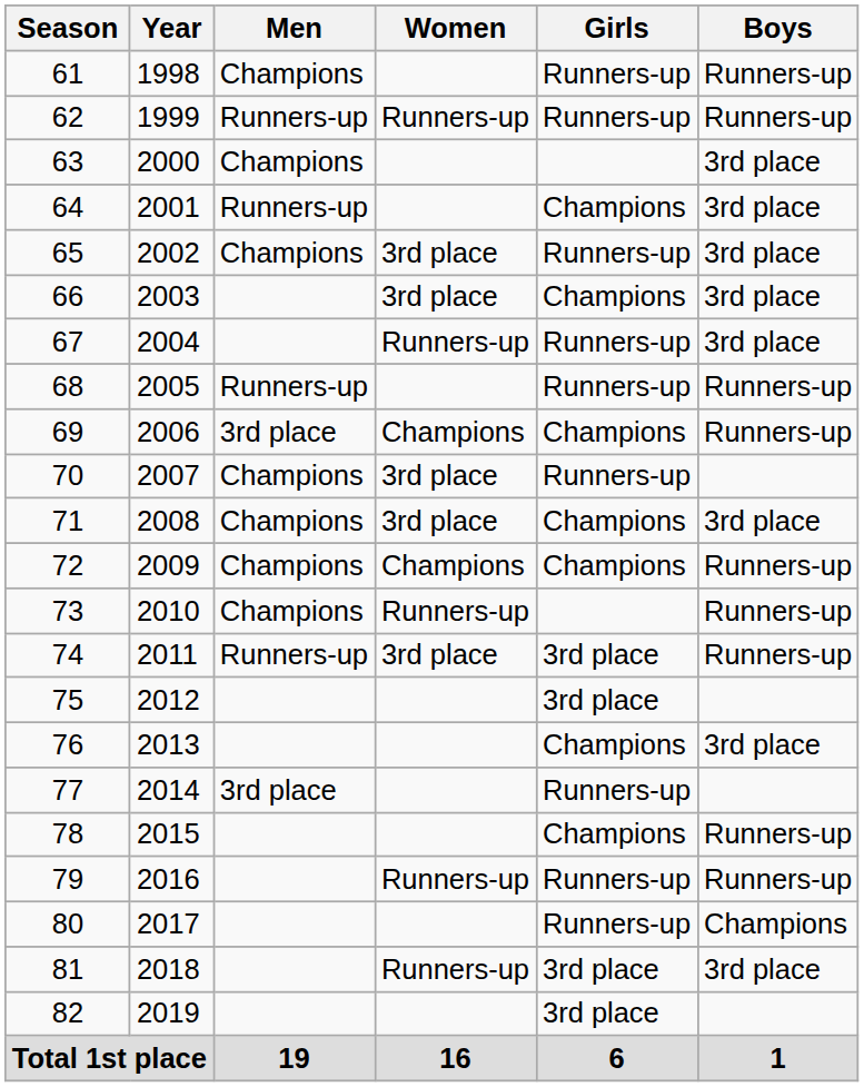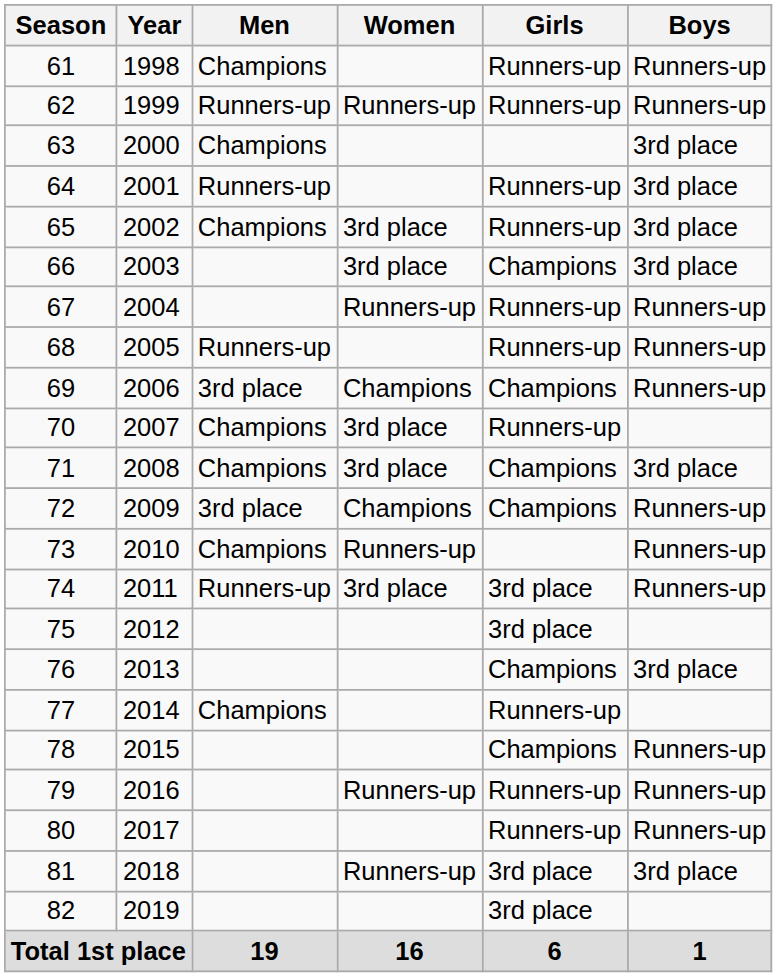64 | Girls: Champions -> Runners-up
67 | Boys: 3rd place -> Runners-up
72 | Men: Champions -> 3rd place
77 | Men: 3rd place -> Champions
80 | Boys: Champions -> Runners-up
